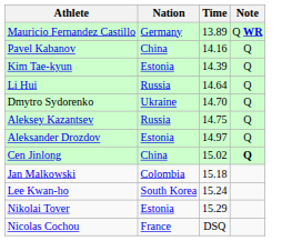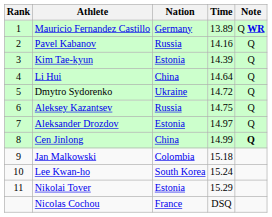+ column: Rank | 1 | 2 | 3 | 4 | 5 | 6 | 7 | 8 | 9 | 10 | 11
Pavel Kabanov | Nation: China -> Russia
Li Hui | Nation: Russia -> China
Dmytro Sydorenko | Time: 14.70 -> 14.72
Cen Jinlong | Time: 15.02 -> 14.99
